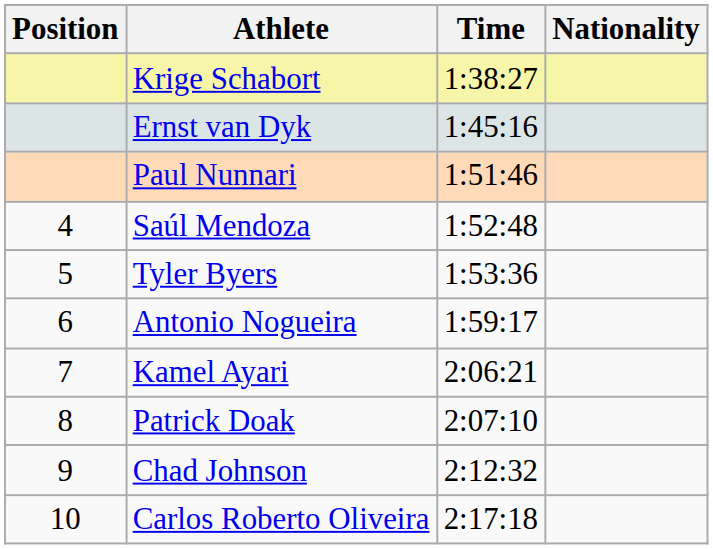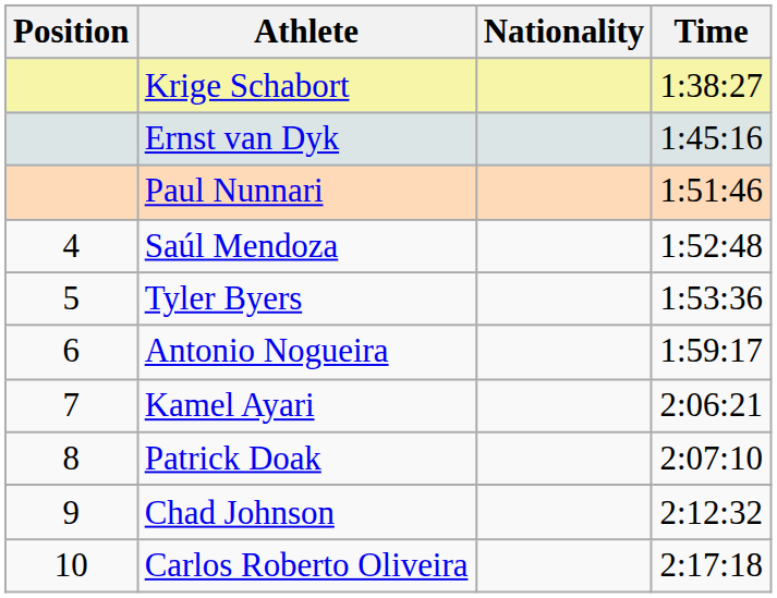columns swapped: Nationality <-> Time
